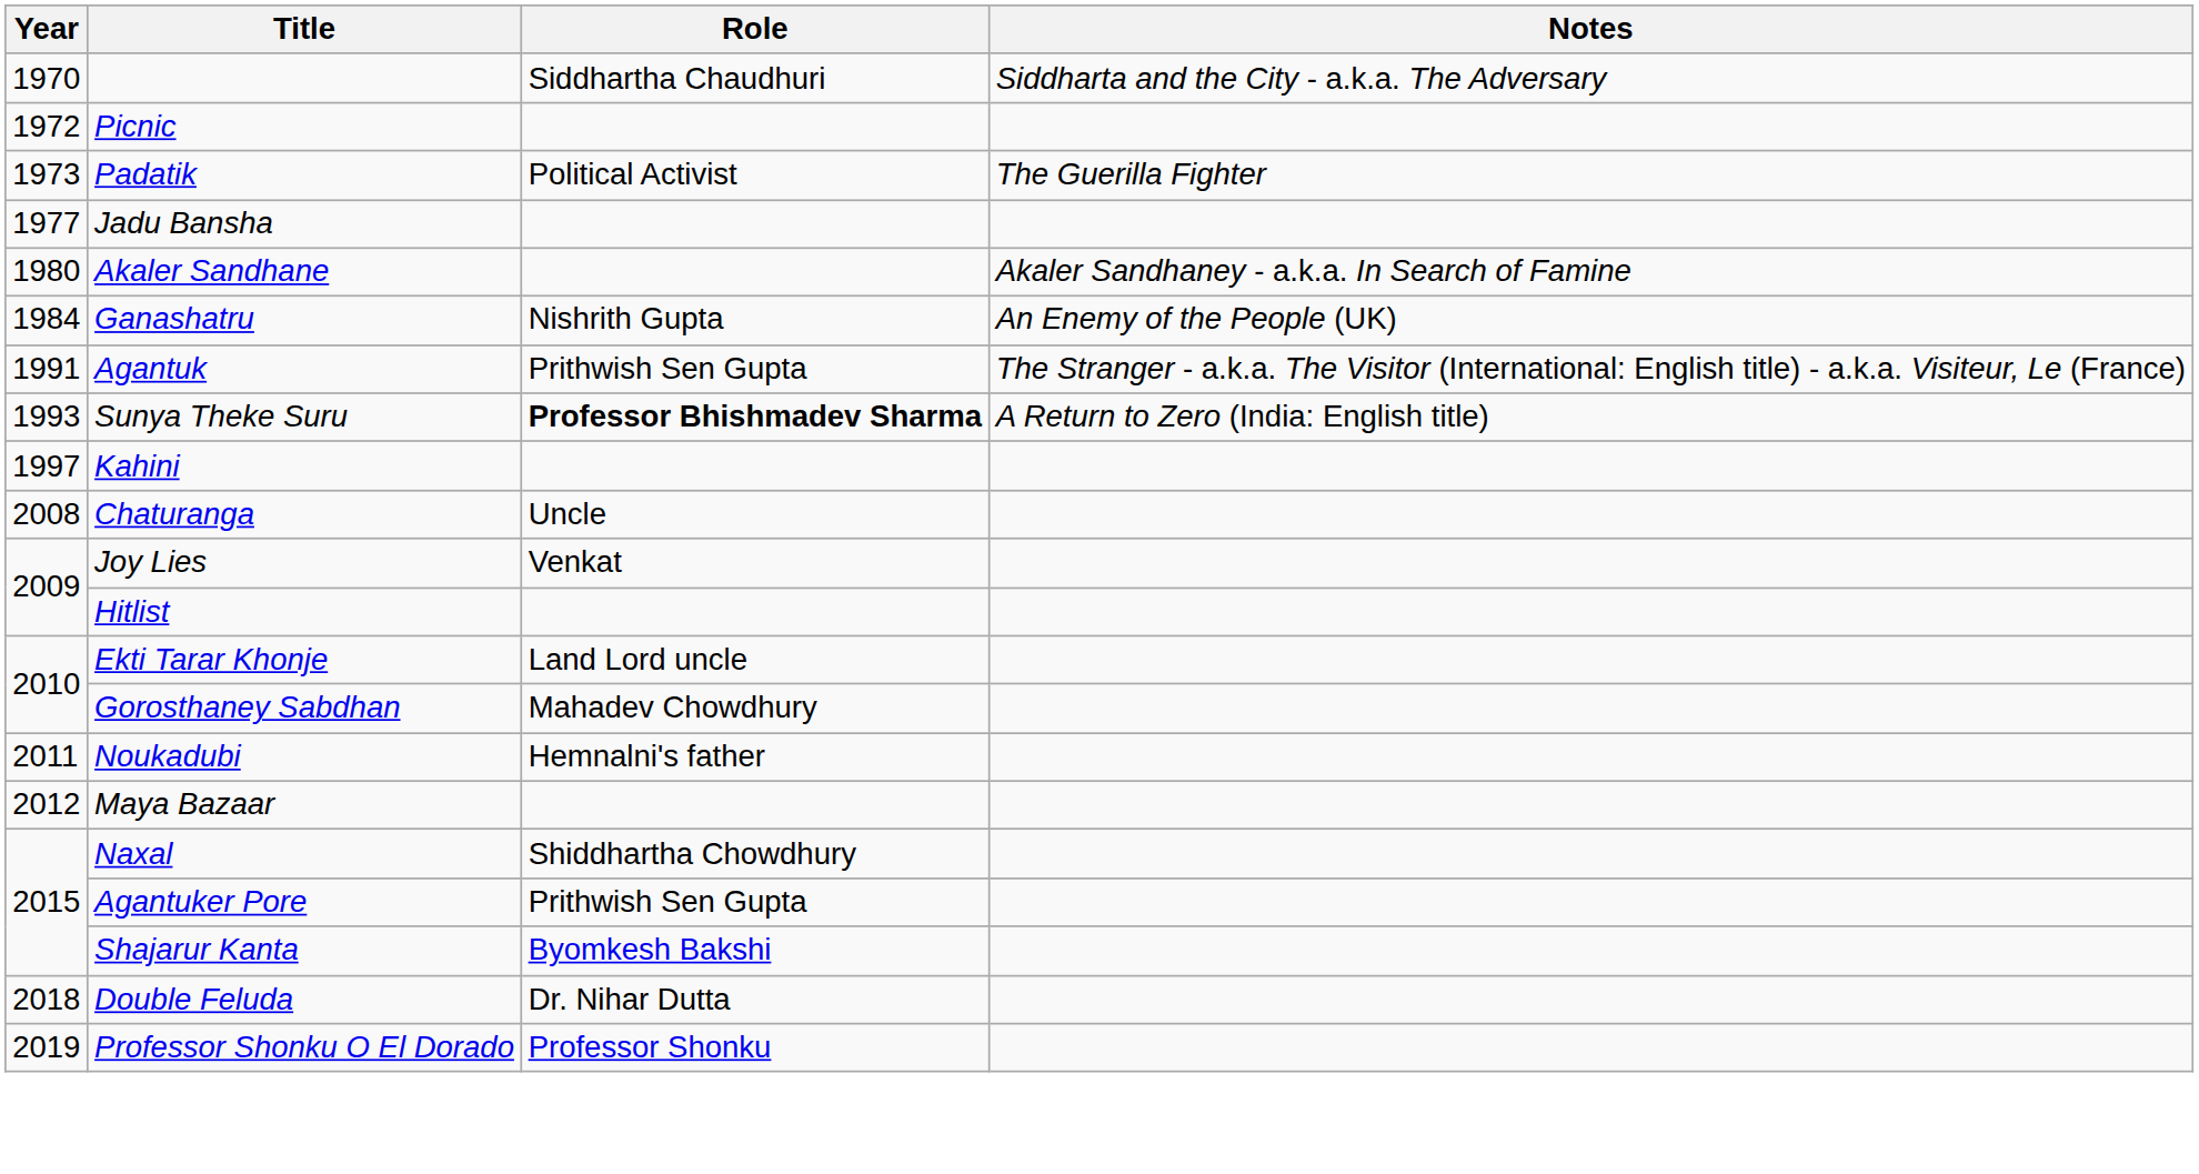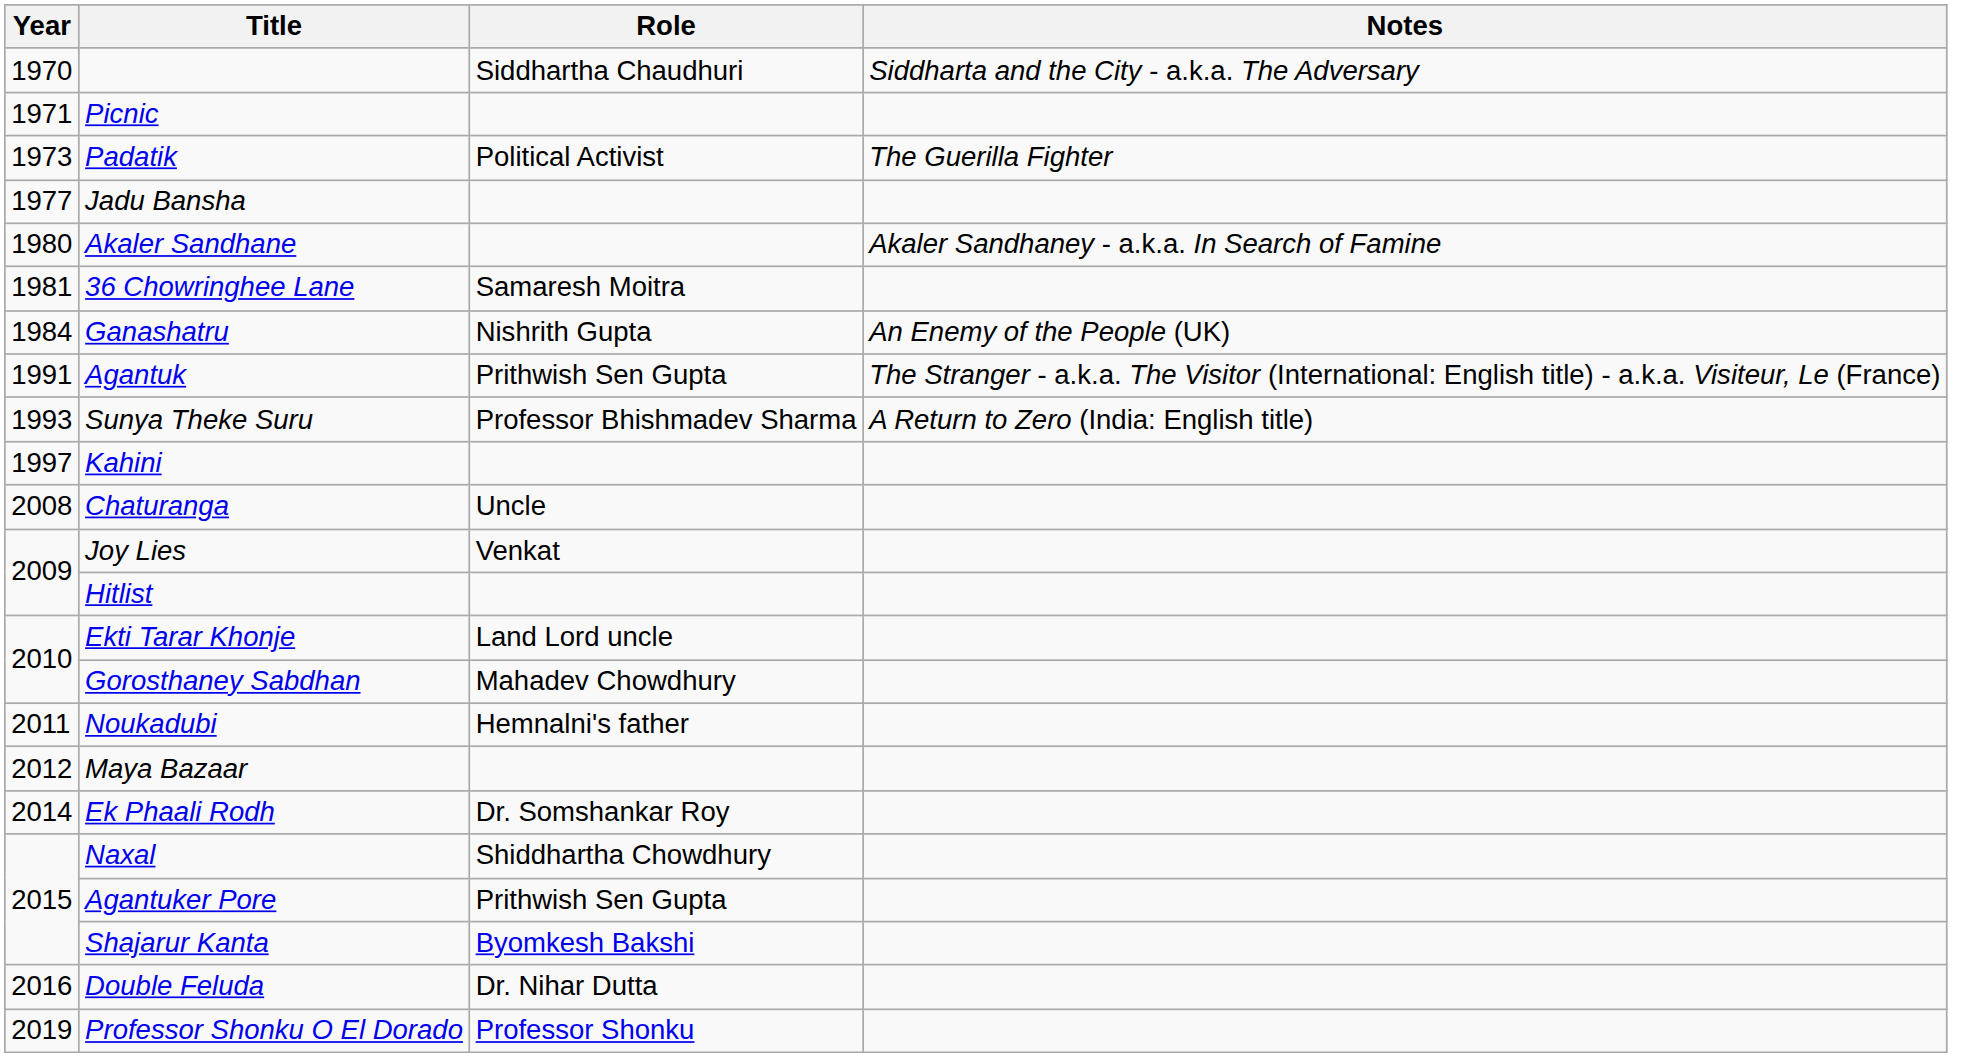Picnic | Year: 1972 -> 1971
+ row: 1981 | 36 Chowringhee Lane | Samaresh Moitra
Sunya Theke Suru | Role: bold -> normal
+ row: 2014 | Ek Phaali Rodh | Dr. Somshankar Roy
Double Feluda | Year: 2018 -> 2016
